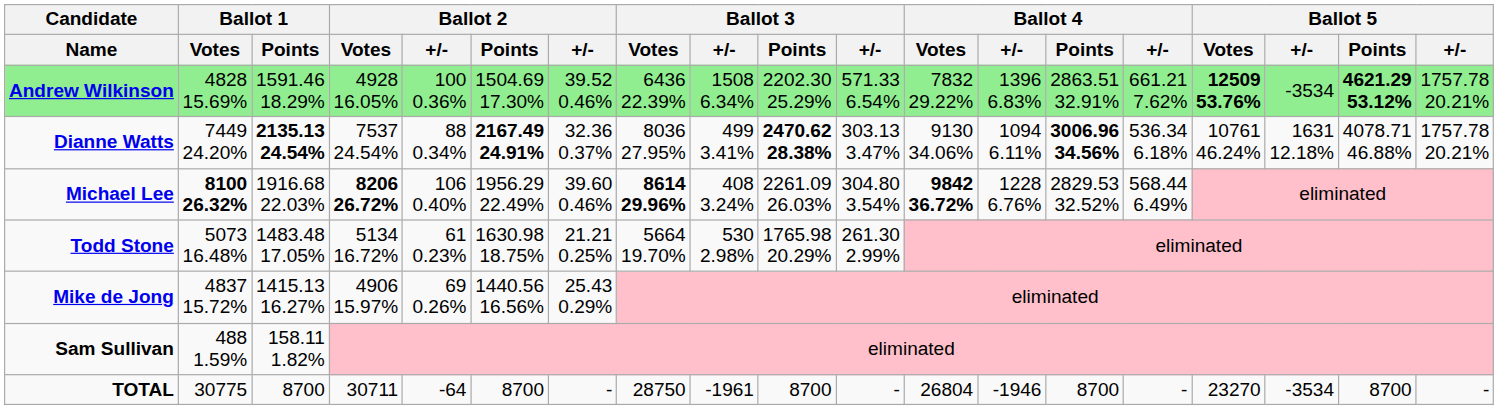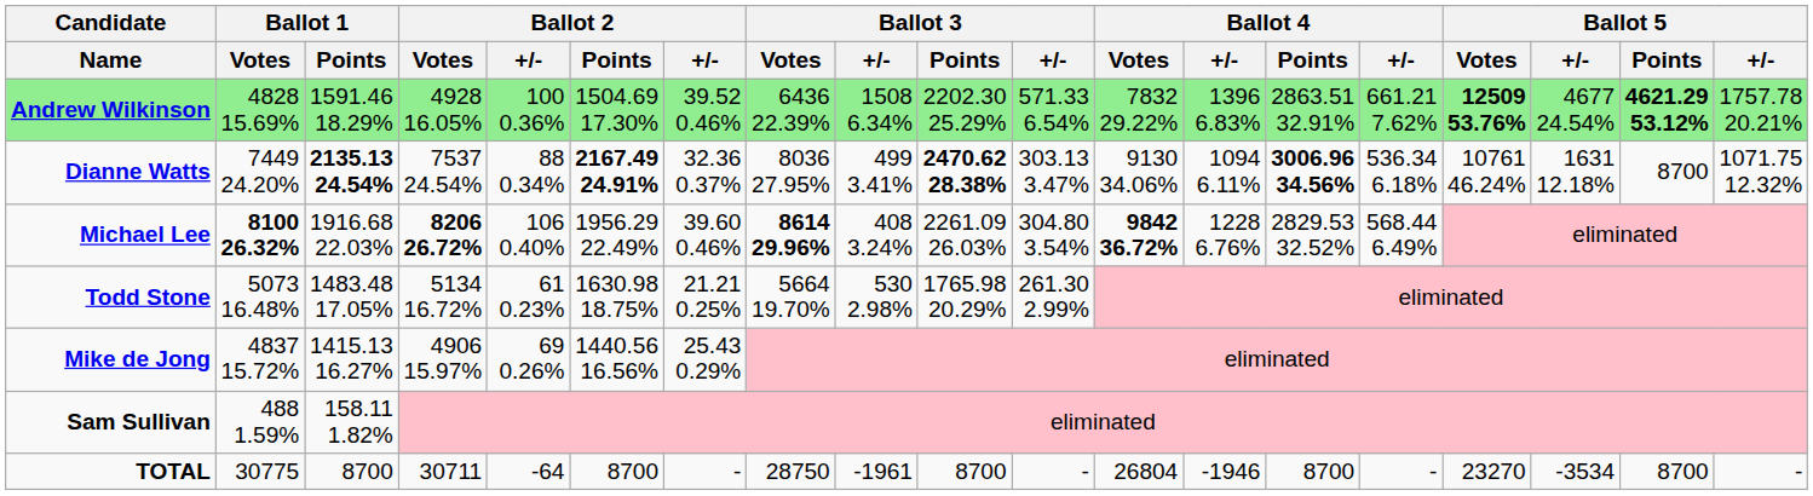Andrew Wilkinson | column 17: -3534 -> 4677 24.54%
Dianne Watts | Ballot 5 / Points: 4078.71 46.88% -> 8700
Dianne Watts | column 19: 1757.78 20.21% -> 1071.75 12.32%
